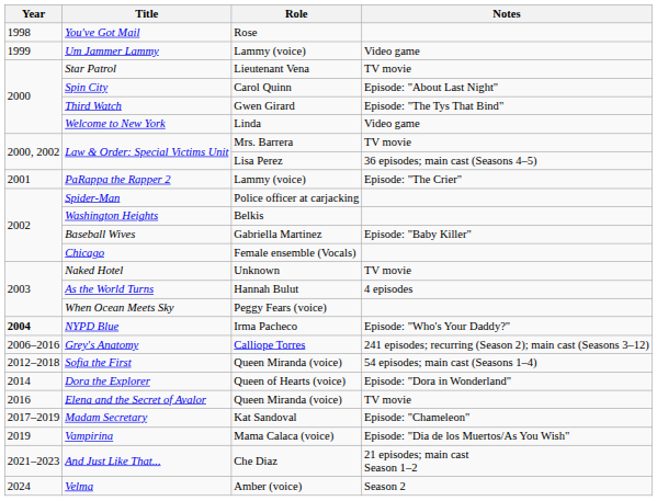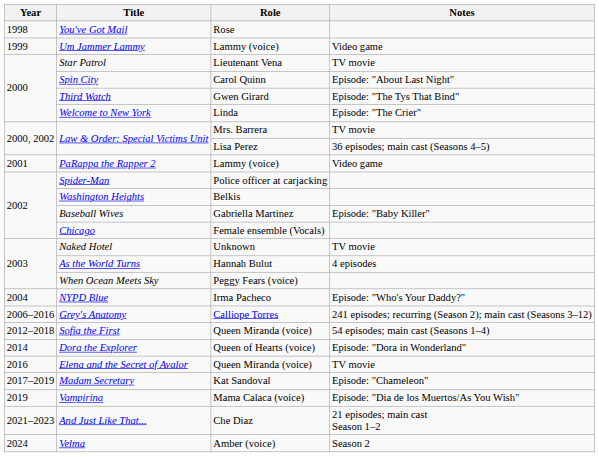Welcome to New York | Notes: Video game -> Episode: "The Crier"
PaRappa the Rapper 2 | Notes: Episode: "The Crier" -> Video game
NYPD Blue | Year: bold -> normal
